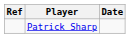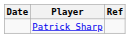columns swapped: Date <-> Ref
